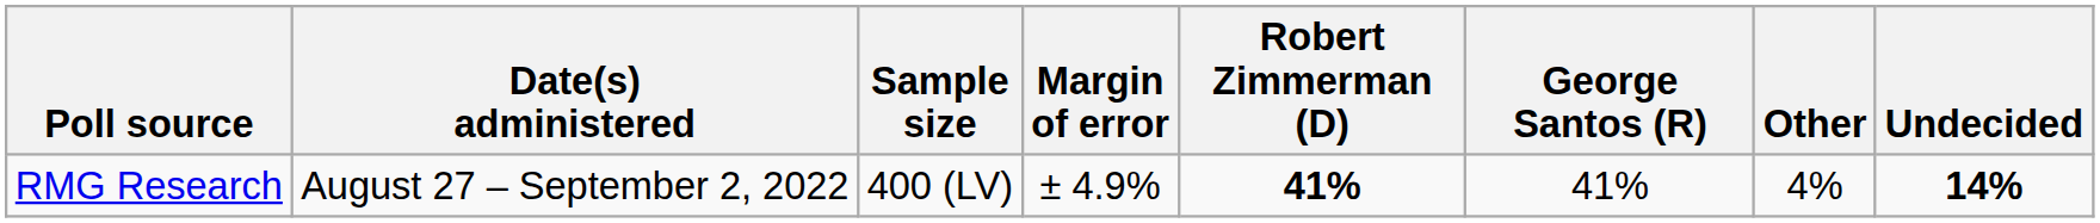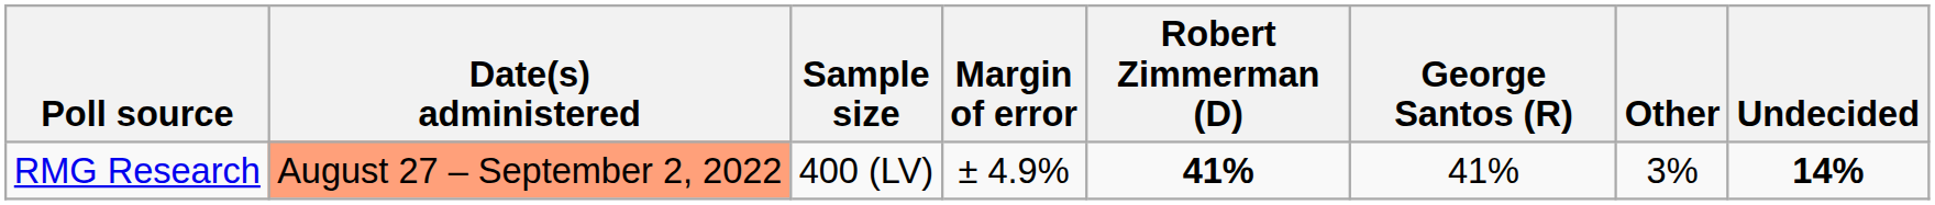RMG Research | Date(s) administered: no background -> lightsalmon background
RMG Research | Other: 4% -> 3%
